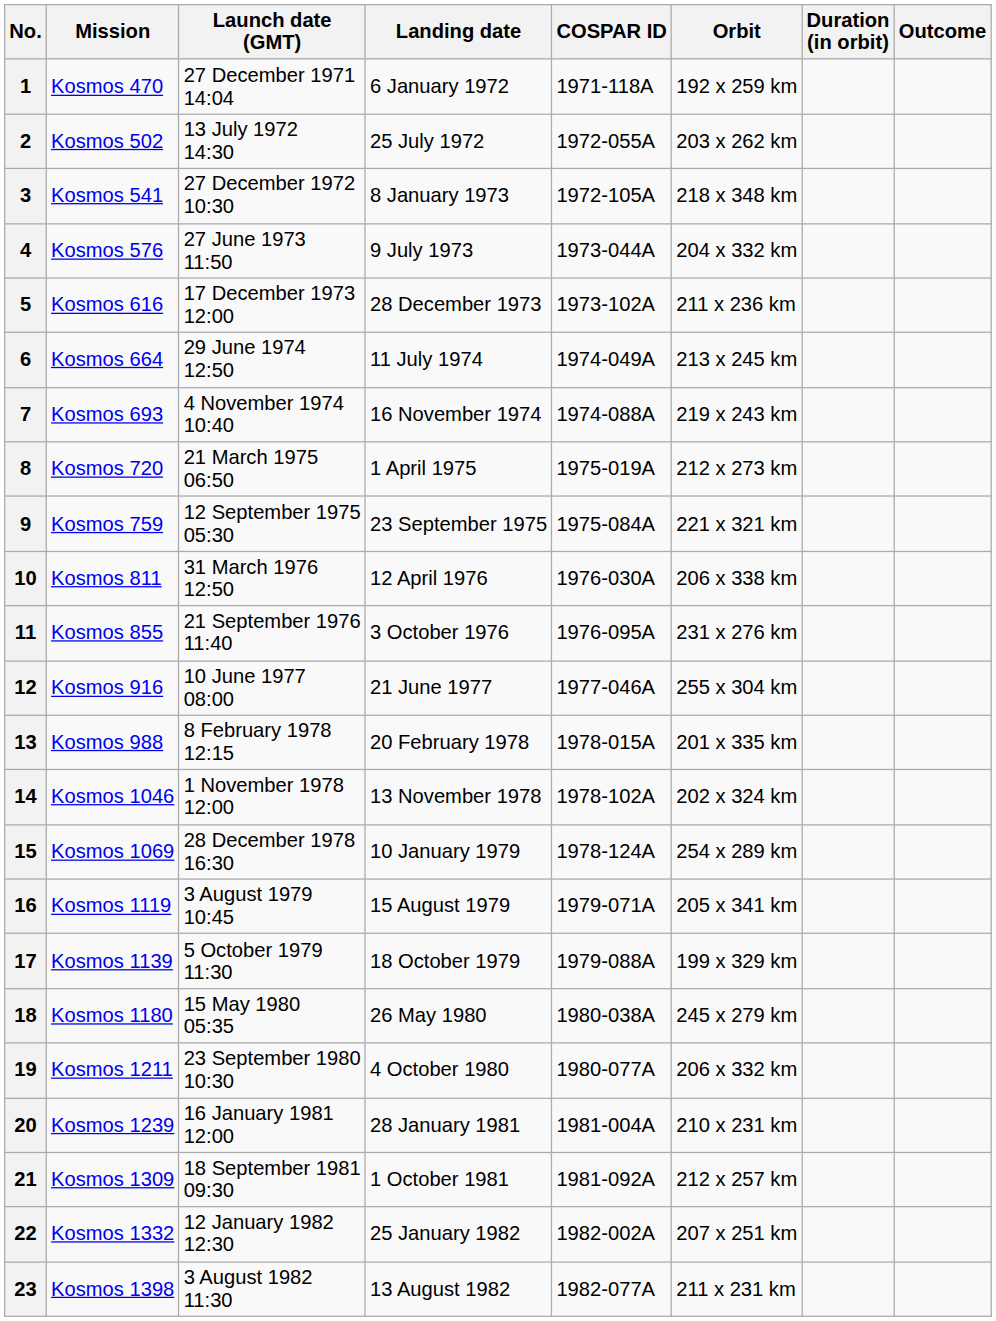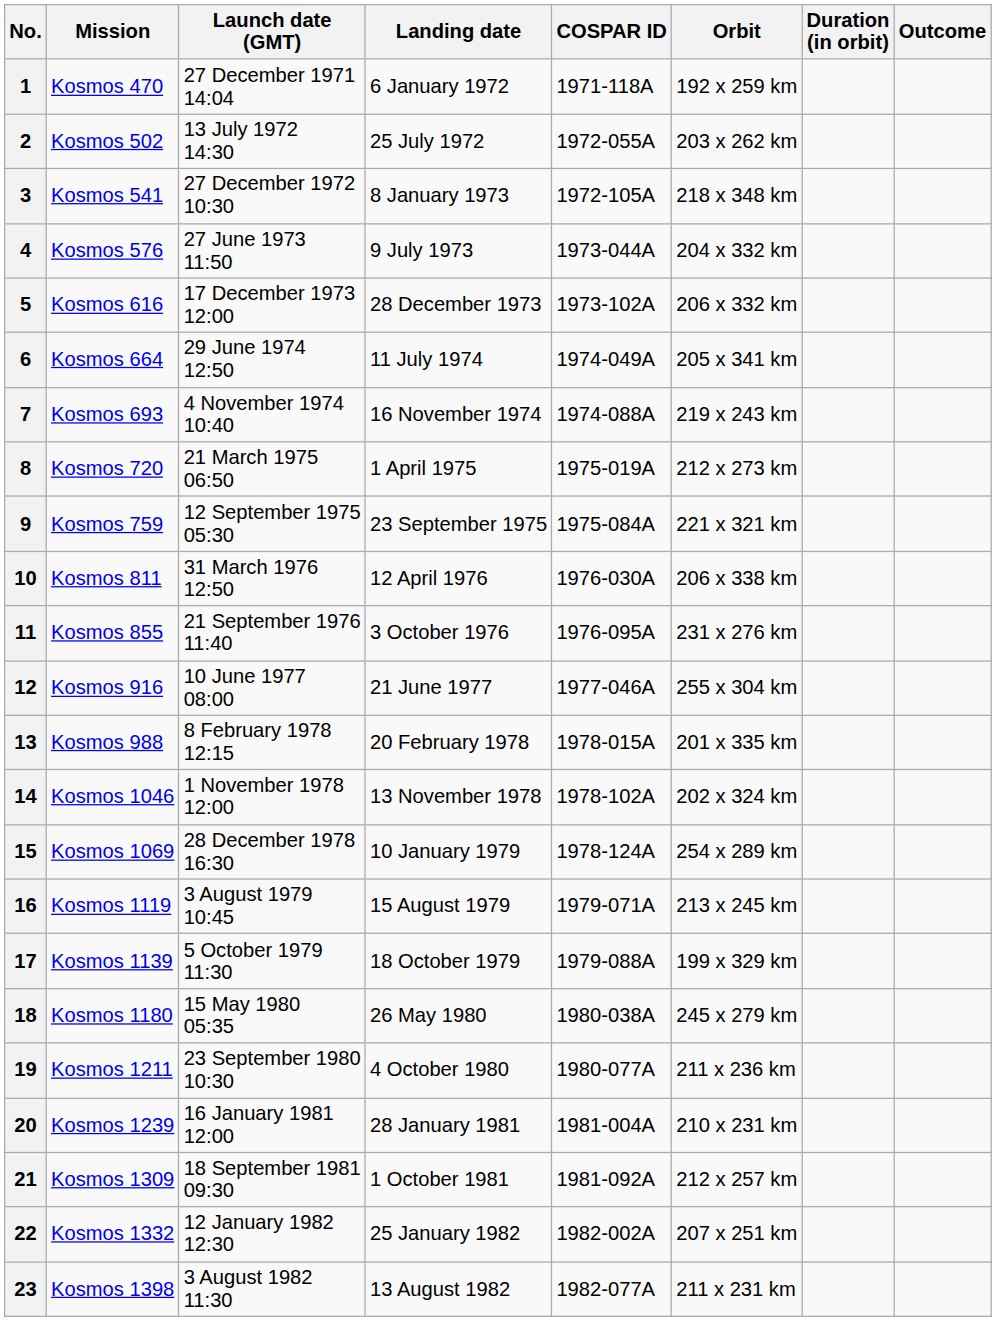5 | Orbit: 211 x 236 km -> 206 x 332 km
6 | Orbit: 213 x 245 km -> 205 x 341 km
16 | Orbit: 205 x 341 km -> 213 x 245 km
19 | Orbit: 206 x 332 km -> 211 x 236 km
